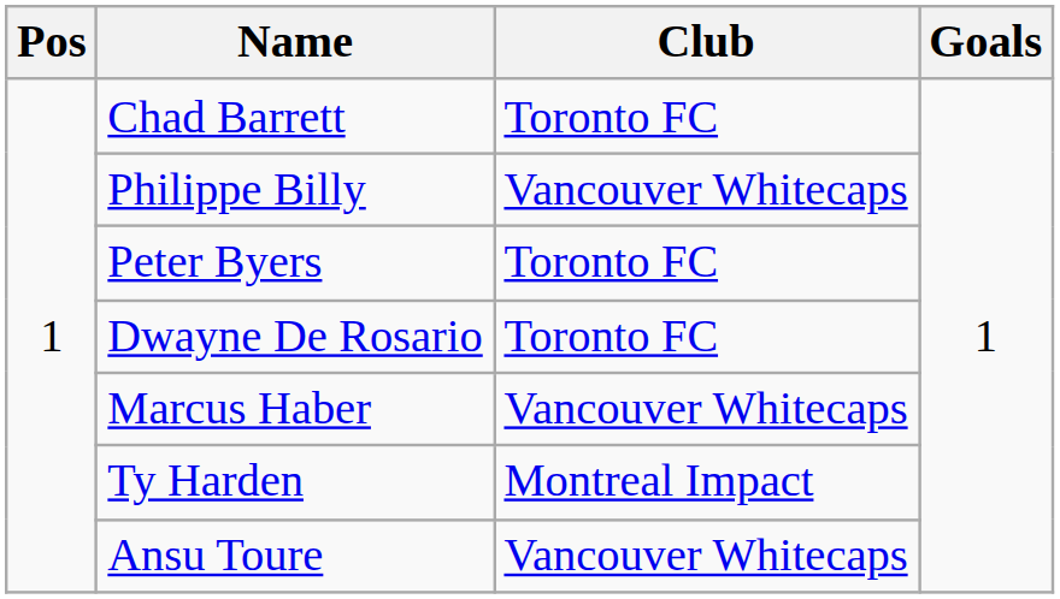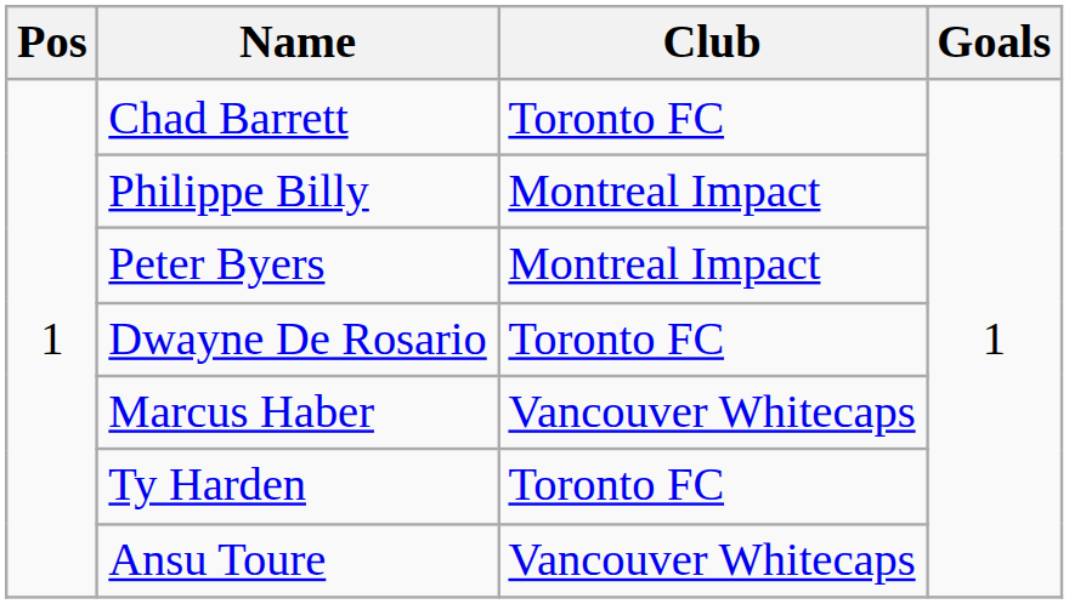Philippe Billy | Club: Vancouver Whitecaps -> Montreal Impact
Peter Byers | Club: Toronto FC -> Montreal Impact
Ty Harden | Club: Montreal Impact -> Toronto FC
